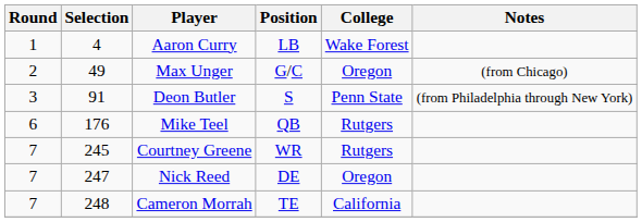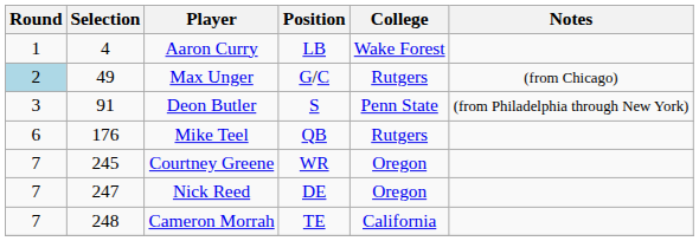Max Unger | Round: no background -> lightblue background
Max Unger | College: Oregon -> Rutgers
Courtney Greene | College: Rutgers -> Oregon
